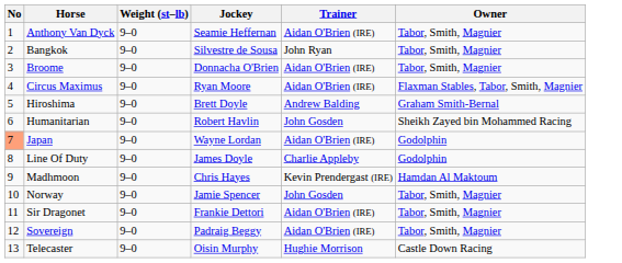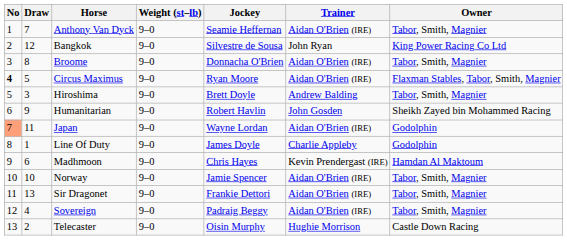+ column: Draw | 7 | 12 | 8 | 5 | 3 | 9 | 11 | 1 | 6 | 10 | 13 | 4 | 2
Bangkok | Owner: Tabor, Smith, Magnier -> King Power Racing Co Ltd
Circus Maximus | No: normal -> bold
Hiroshima | Owner: Graham Smith-Bernal -> Tabor, Smith, Magnier
Norway | Trainer: John Gosden -> Aidan O'Brien (IRE)
